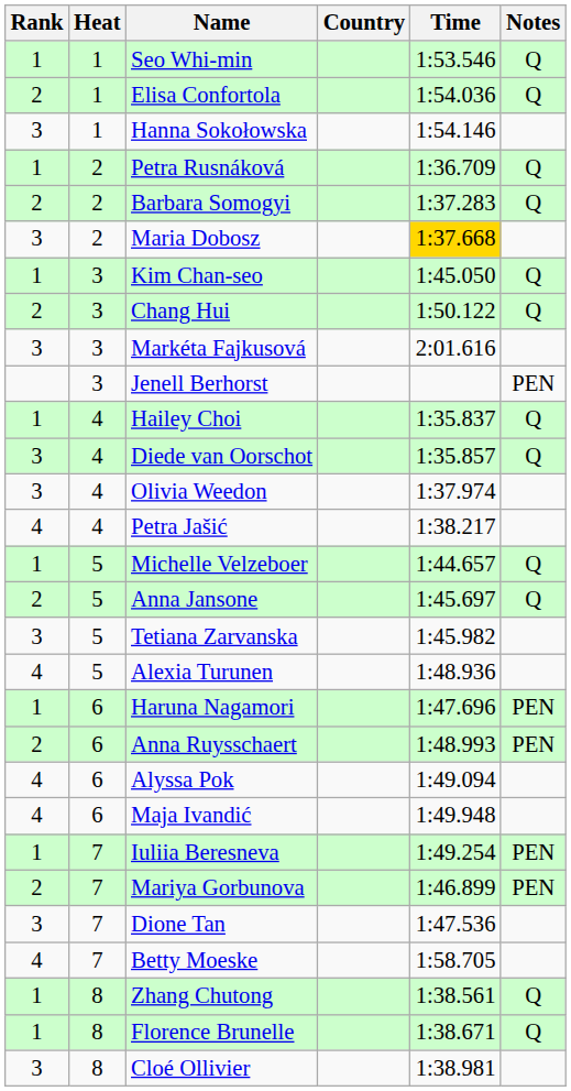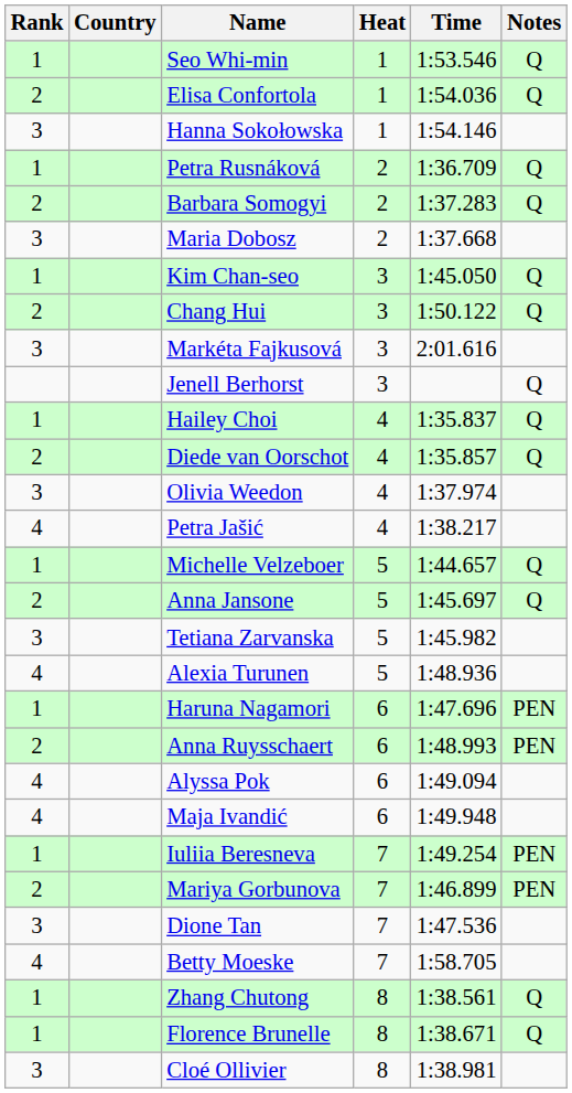columns swapped: Heat <-> Country
Maria Dobosz | Time: gold background -> no background
Jenell Berhorst | Notes: PEN -> Q
Diede van Oorschot | Rank: 3 -> 2
